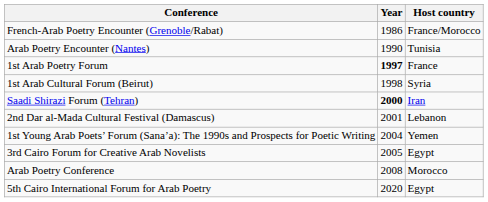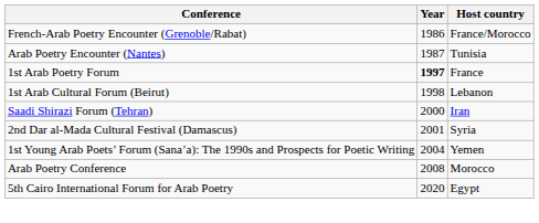Arab Poetry Encounter (Nantes) | Year: 1990 -> 1987
1st Arab Cultural Forum (Beirut) | Host country: Syria -> Lebanon
Saadi Shirazi Forum (Tehran) | Year: bold -> normal
2nd Dar al-Mada Cultural Festival (Damascus) | Host country: Lebanon -> Syria
- row: 3rd Cairo Forum for Creative Arab Novelists | 2005 | Egypt
